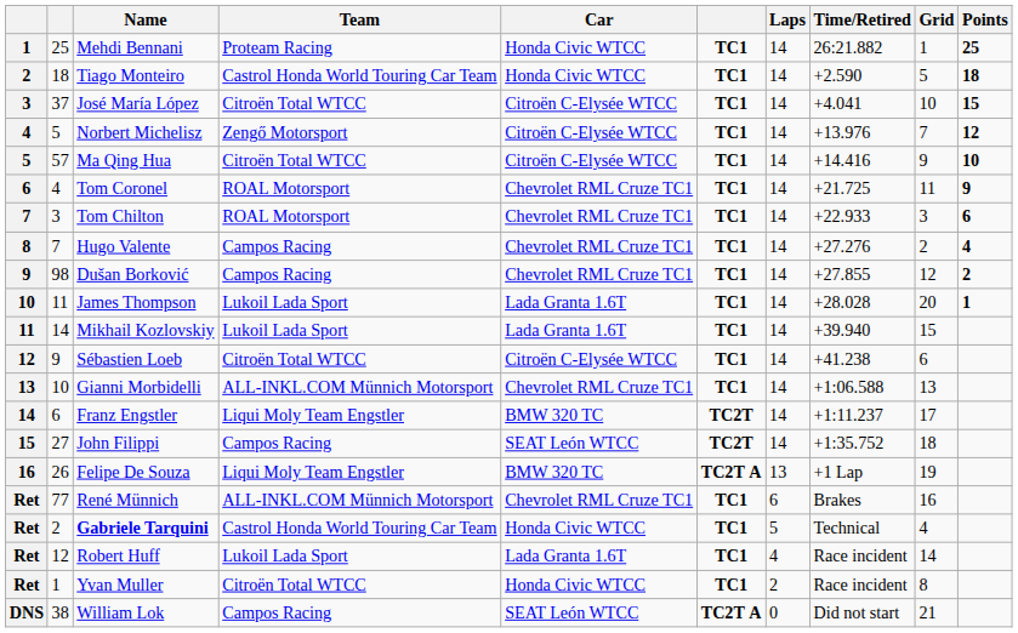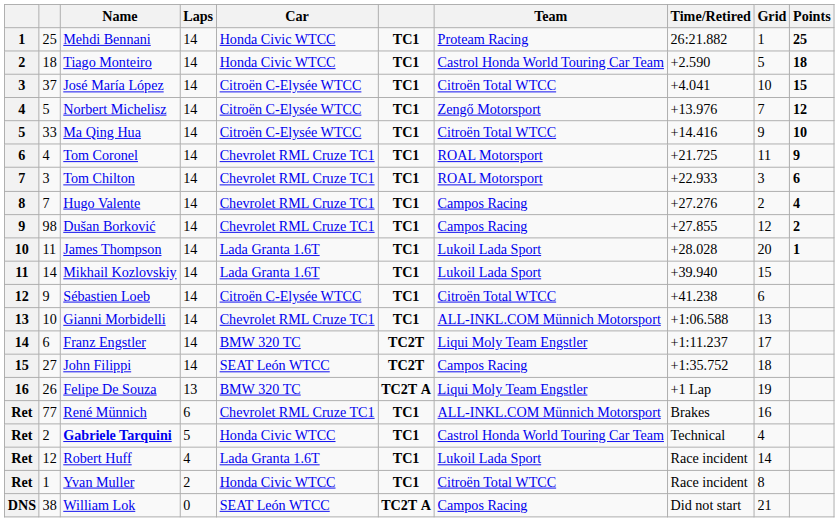columns swapped: Team <-> Laps
Ma Qing Hua | column 2: 57 -> 33
